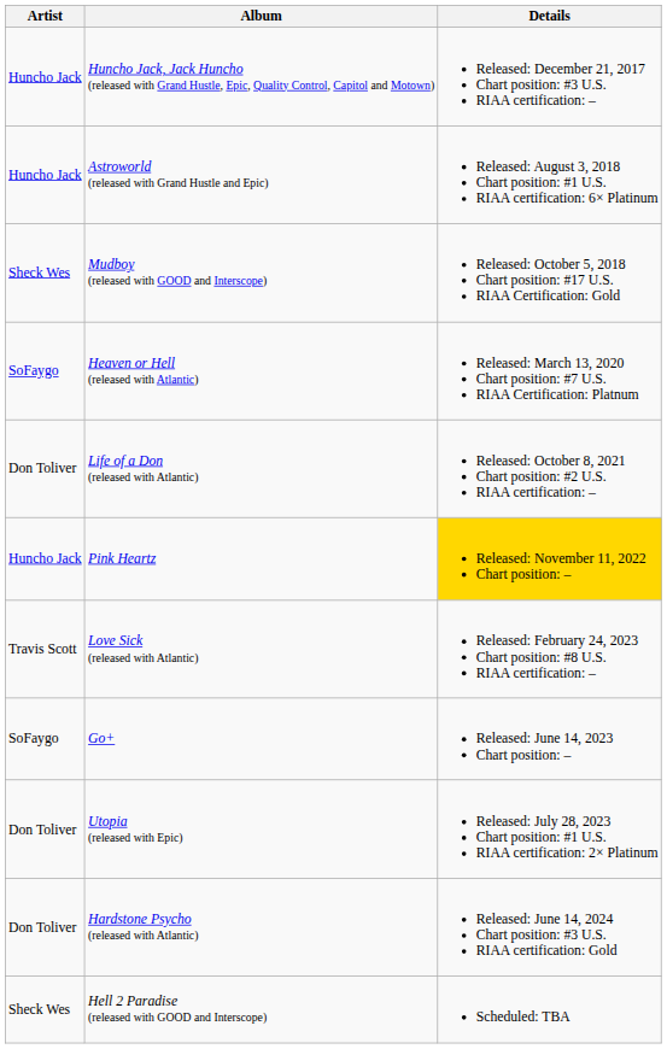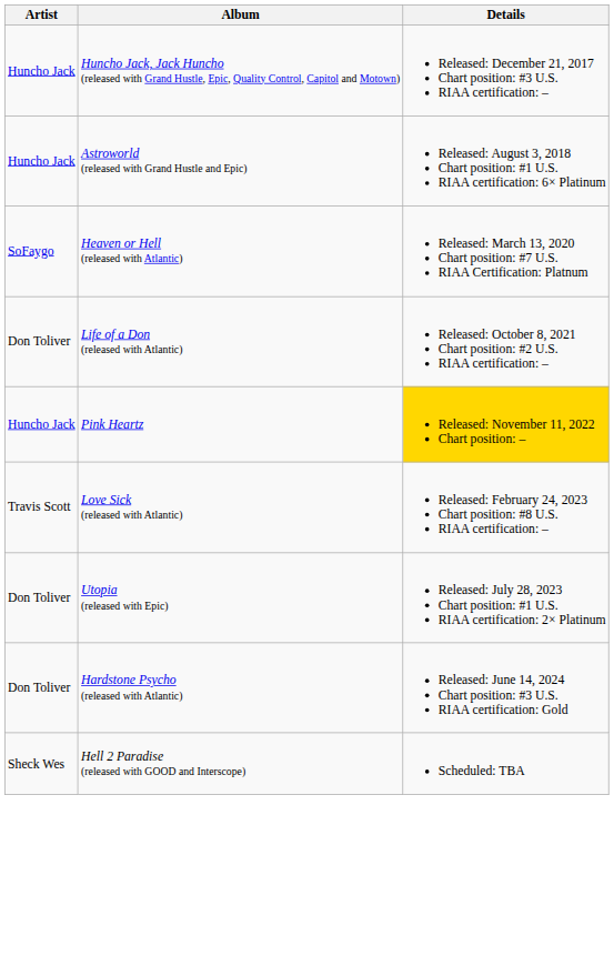- row: Sheck Wes | Mudboy (released with GOOD and Interscope) | Released: October 5, 2018 Chart position: #17 U.S. RIAA Certification: Gold
- row: SoFaygo | Go+ | Released: June 14, 2023 Chart position: –
